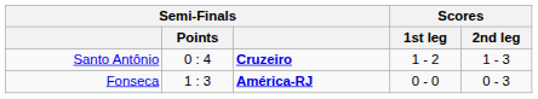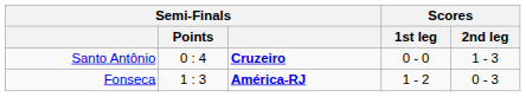Santo Antônio | Scores / 1st leg: 1 - 2 -> 0 - 0
Fonseca | Scores / 1st leg: 0 - 0 -> 1 - 2
